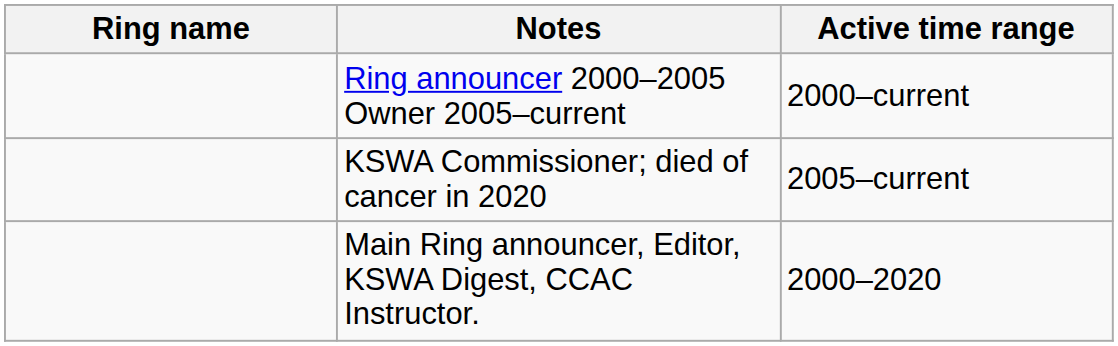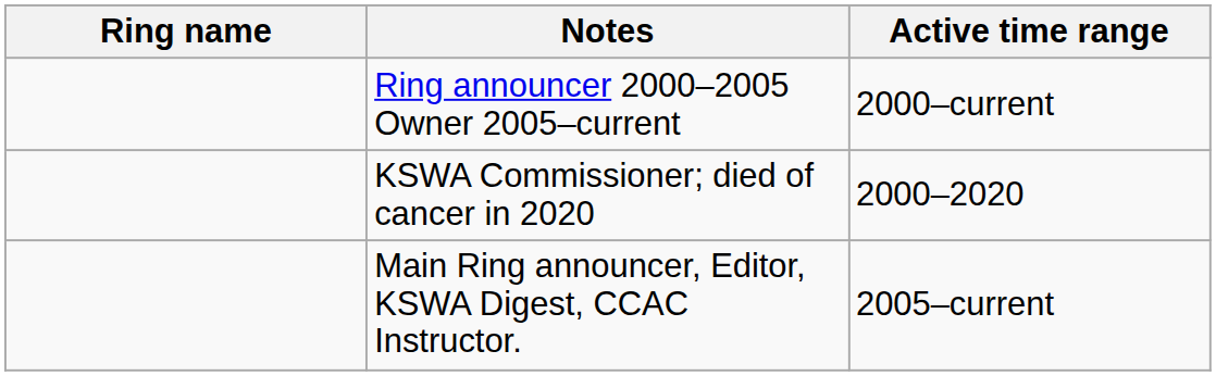KSWA Commissioner; died of cancer in 2020 | Active time range: 2005–current -> 2000–2020
Main Ring announcer, Editor, KSWA Digest, CCAC Instructor. | Active time range: 2000–2020 -> 2005–current
